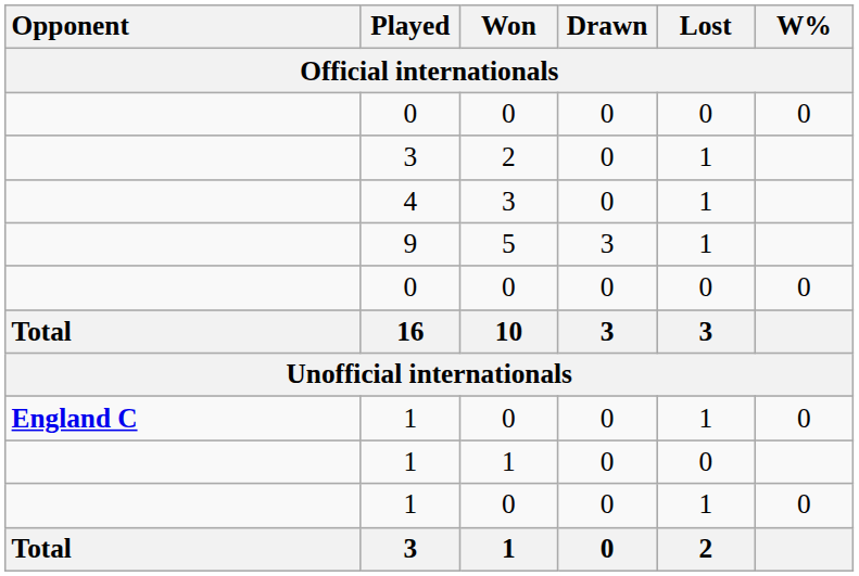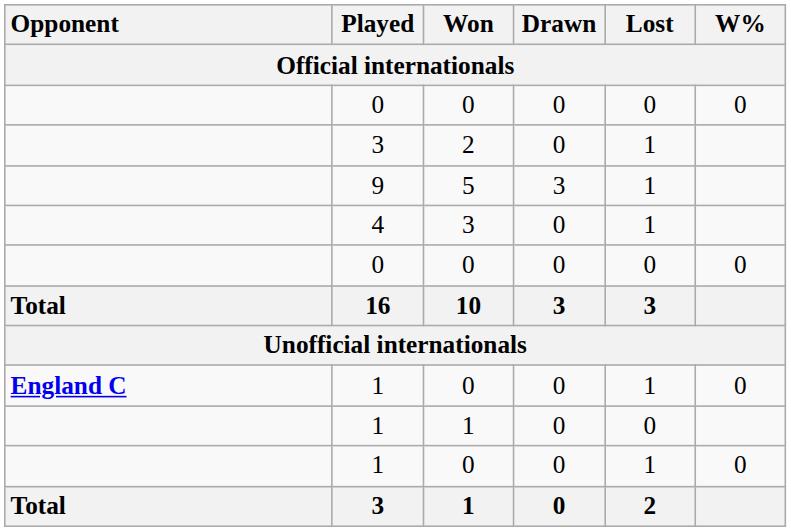rows swapped: 9 <-> 4
